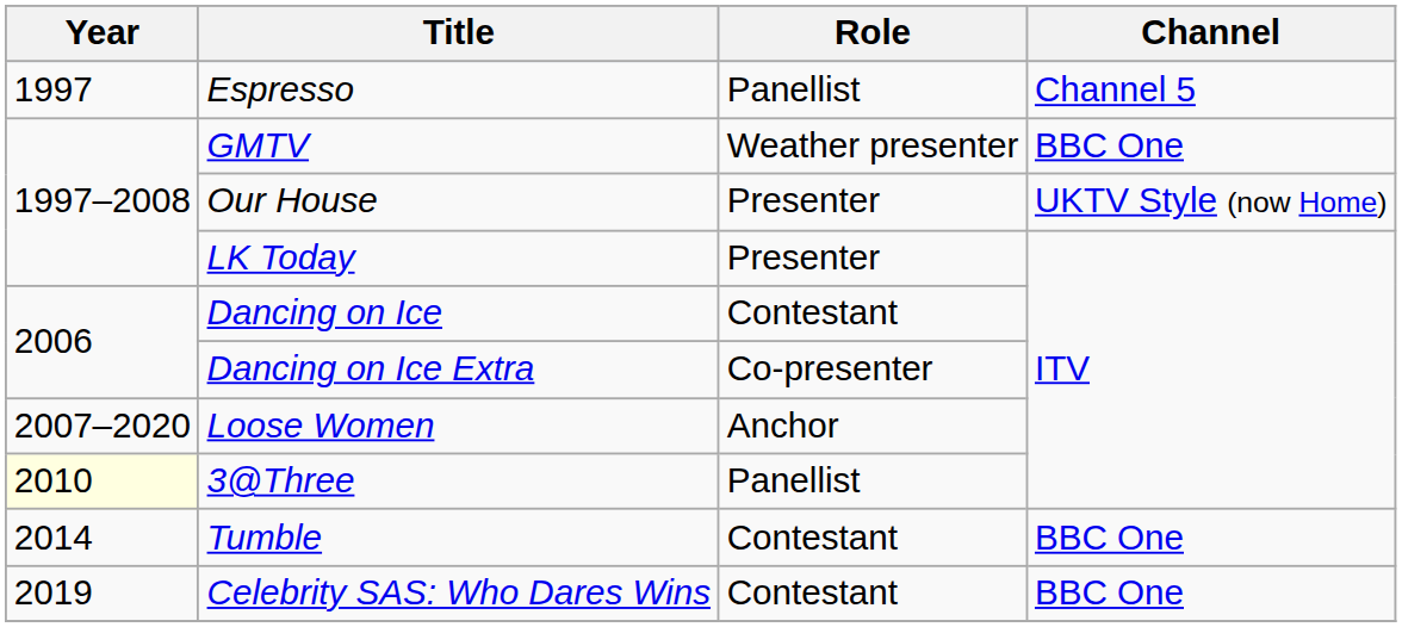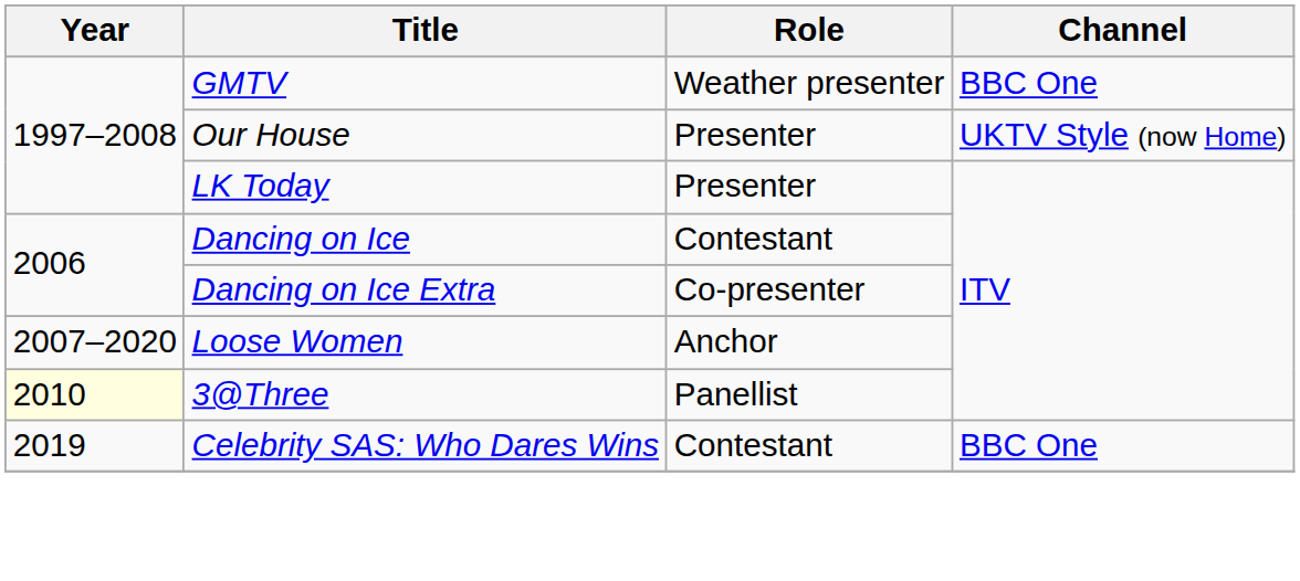- row: 1997 | Espresso | Panellist | Channel 5
- row: 2014 | Tumble | Contestant | BBC One
